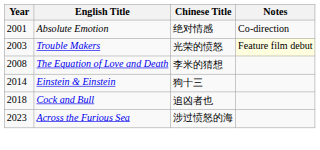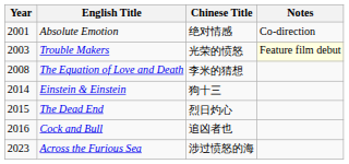+ row: 2015 | The Dead End | 烈日灼心
Cock and Bull | Year: 2018 -> 2016
